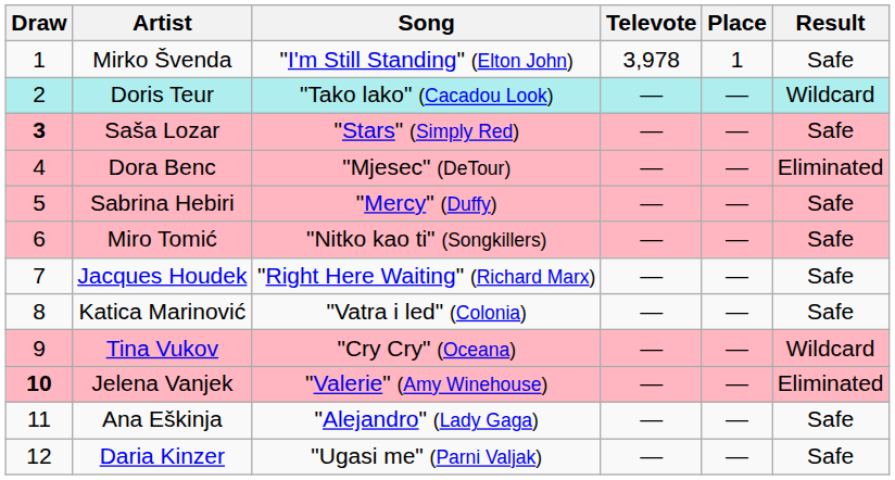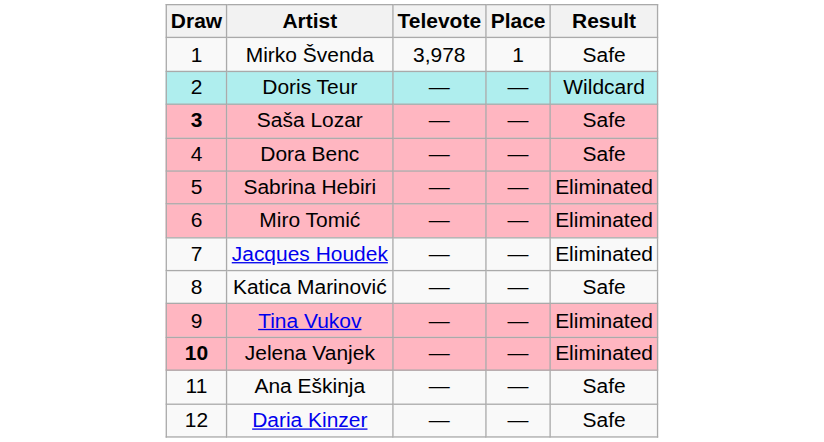- column: Song | "I'm Still Standing" (Elton John) | "Tako lako" (Cacadou Look) | "Stars" (Simply Red) | "Mjesec" (DeTour) | "Mercy" (Duffy) | "Nitko kao ti" (Songkillers) | "Right Here Waiting" (Richard Marx) | "Vatra i led" (Colonia) | "Cry Cry" (Oceana) | "Valerie" (Amy Winehouse) | "Alejandro" (Lady Gaga) | "Ugasi me" (Parni Valjak)
Dora Benc | Result: Eliminated -> Safe
Sabrina Hebiri | Result: Safe -> Eliminated
Miro Tomić | Result: Safe -> Eliminated
Jacques Houdek | Result: Safe -> Eliminated
Tina Vukov | Result: Wildcard -> Eliminated
